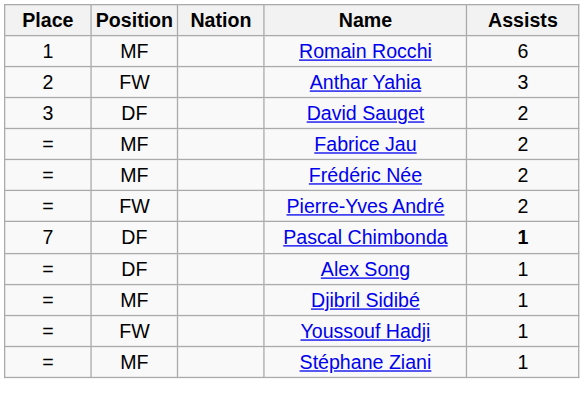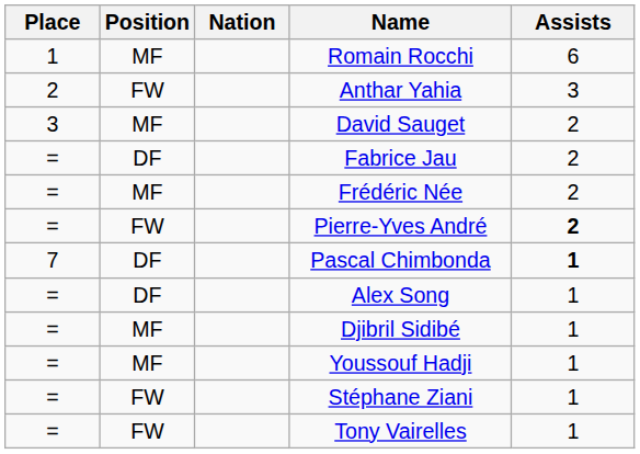David Sauget | Position: DF -> MF
Fabrice Jau | Position: MF -> DF
Pierre-Yves André | Assists: normal -> bold
Youssouf Hadji | Position: FW -> MF
Stéphane Ziani | Position: MF -> FW
+ row: = | FW | Tony Vairelles | 1
